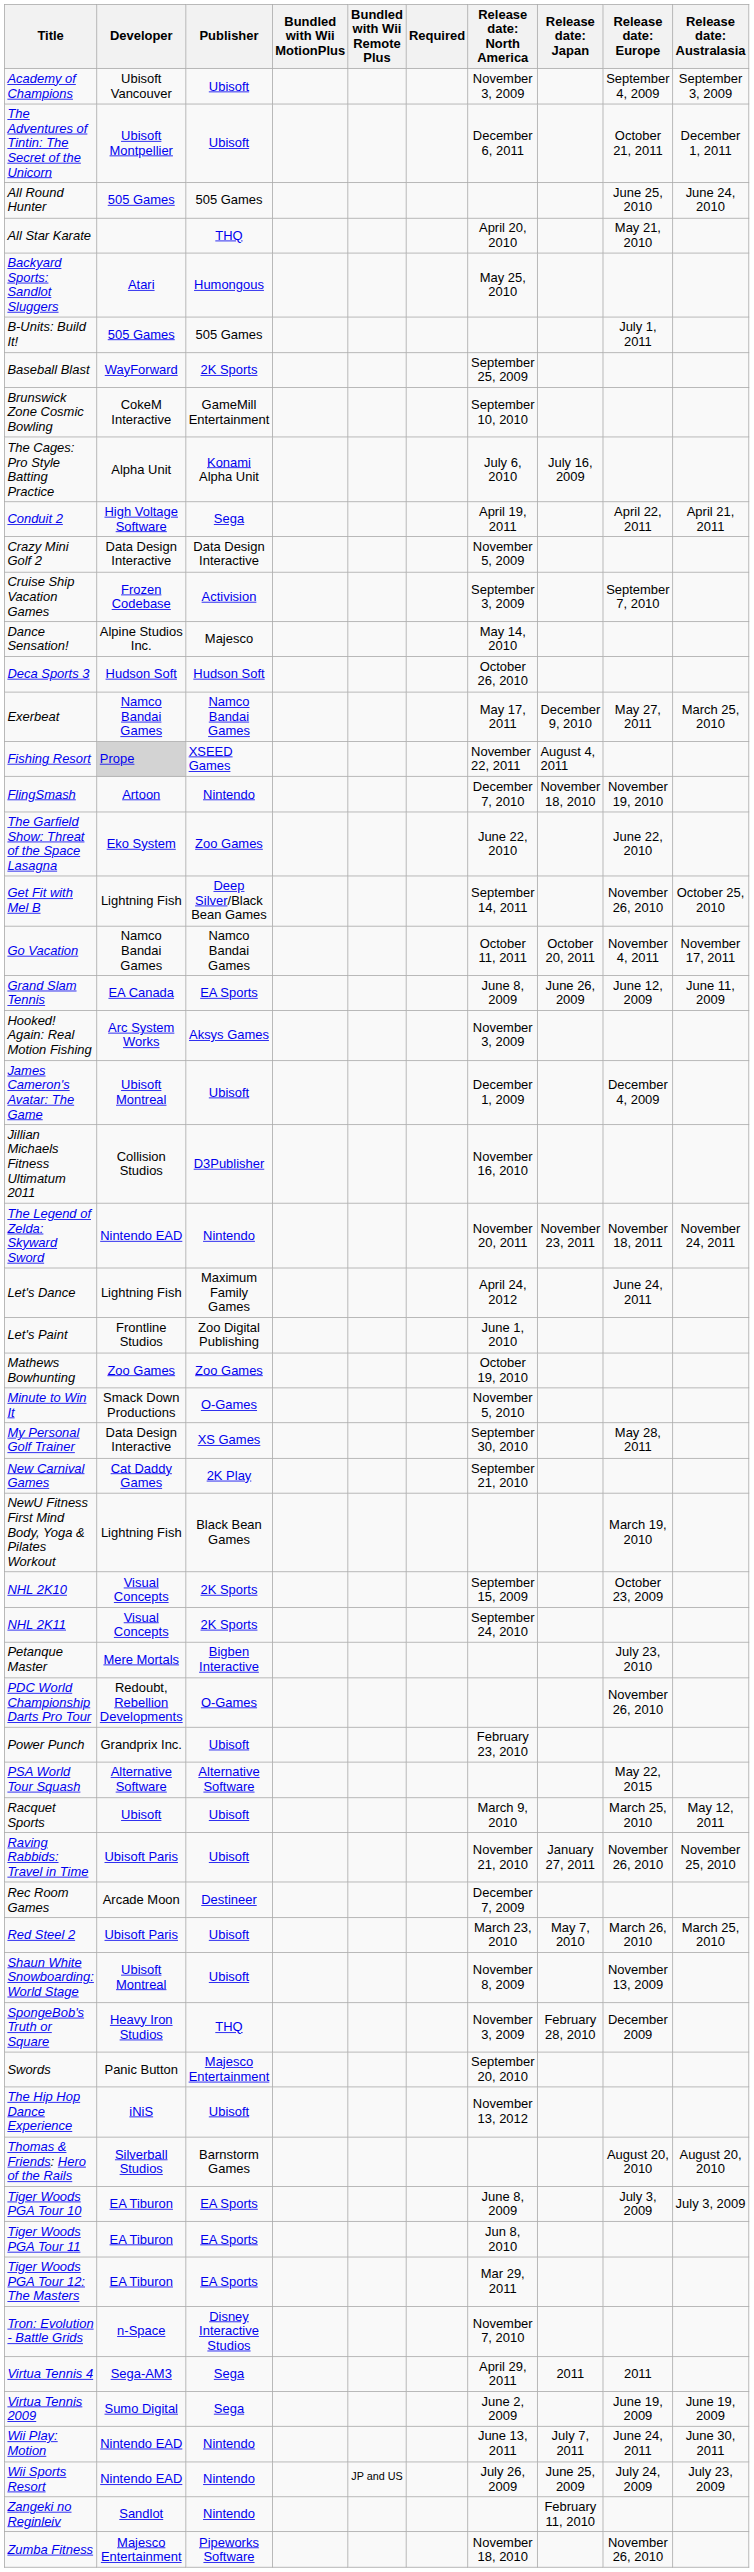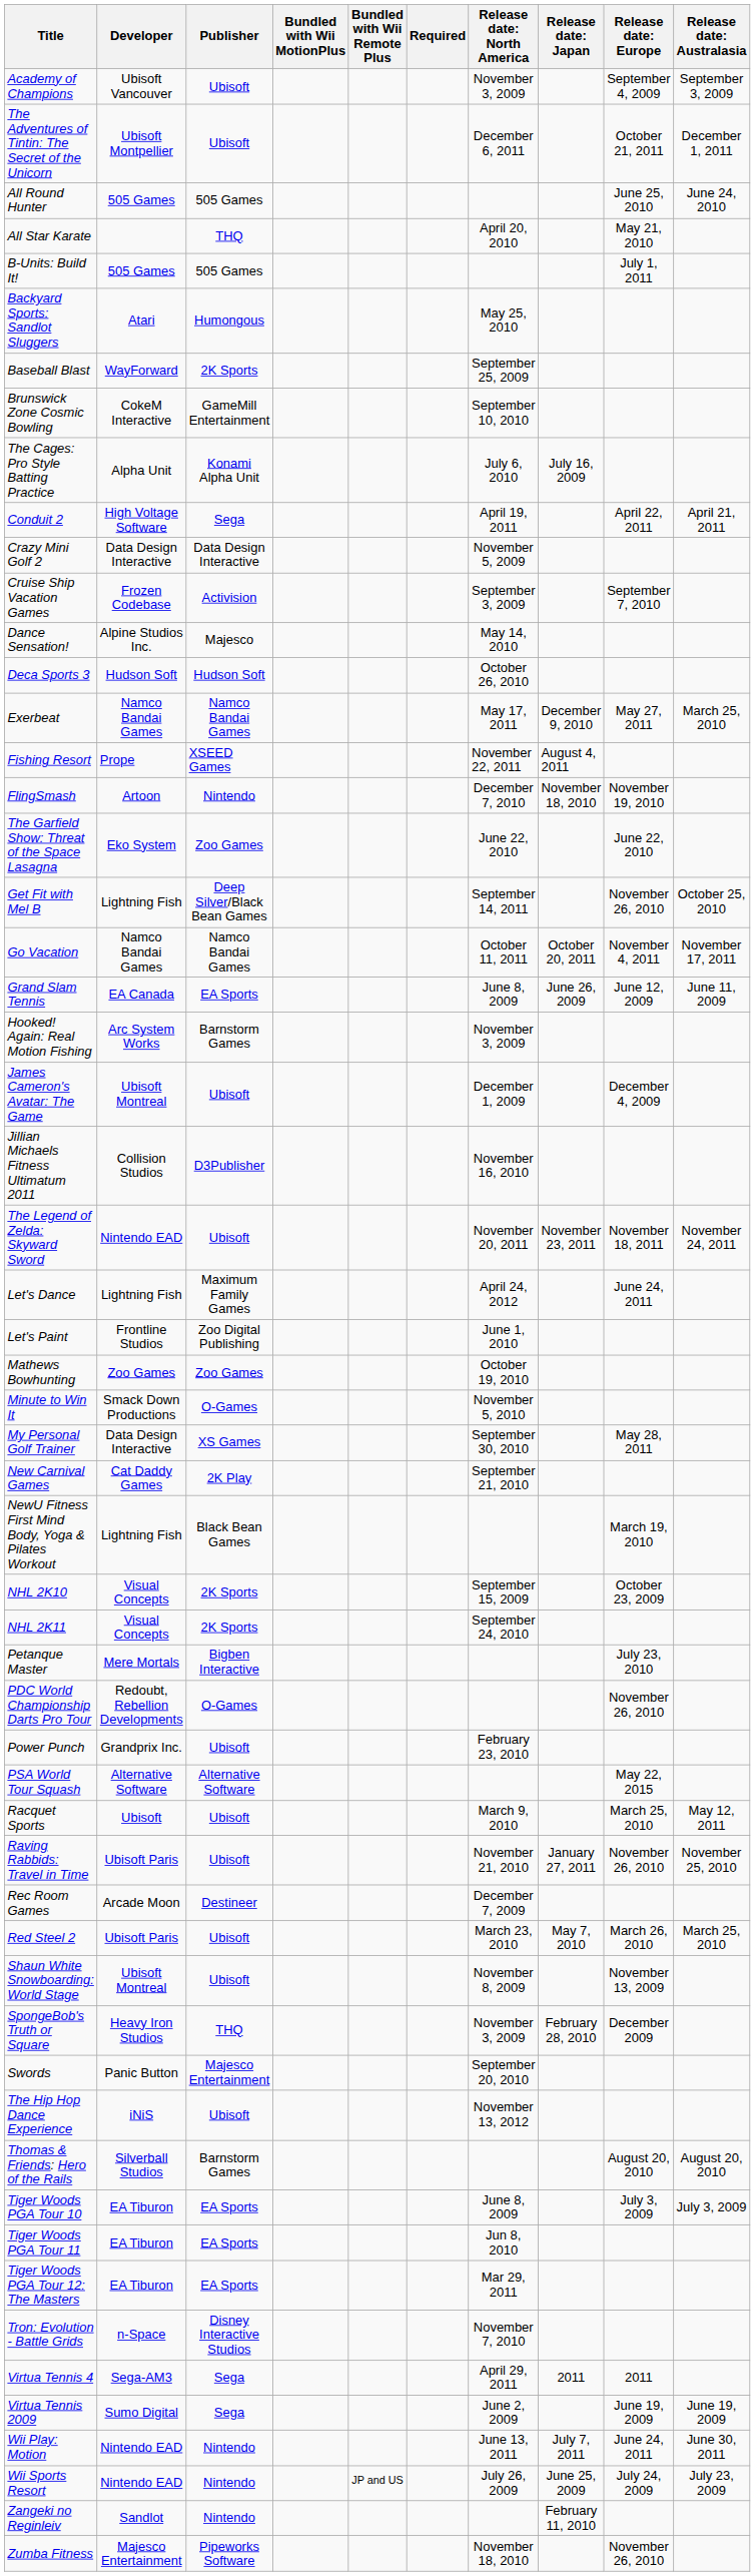rows swapped: B-Units: Build It! <-> Backyard Sports: Sandlot Sluggers
Fishing Resort | Developer: lightgrey background -> no background
Hooked! Again: Real Motion Fishing | Publisher: Aksys Games -> Barnstorm Games
The Legend of Zelda: Skyward Sword | Publisher: Nintendo -> Ubisoft
